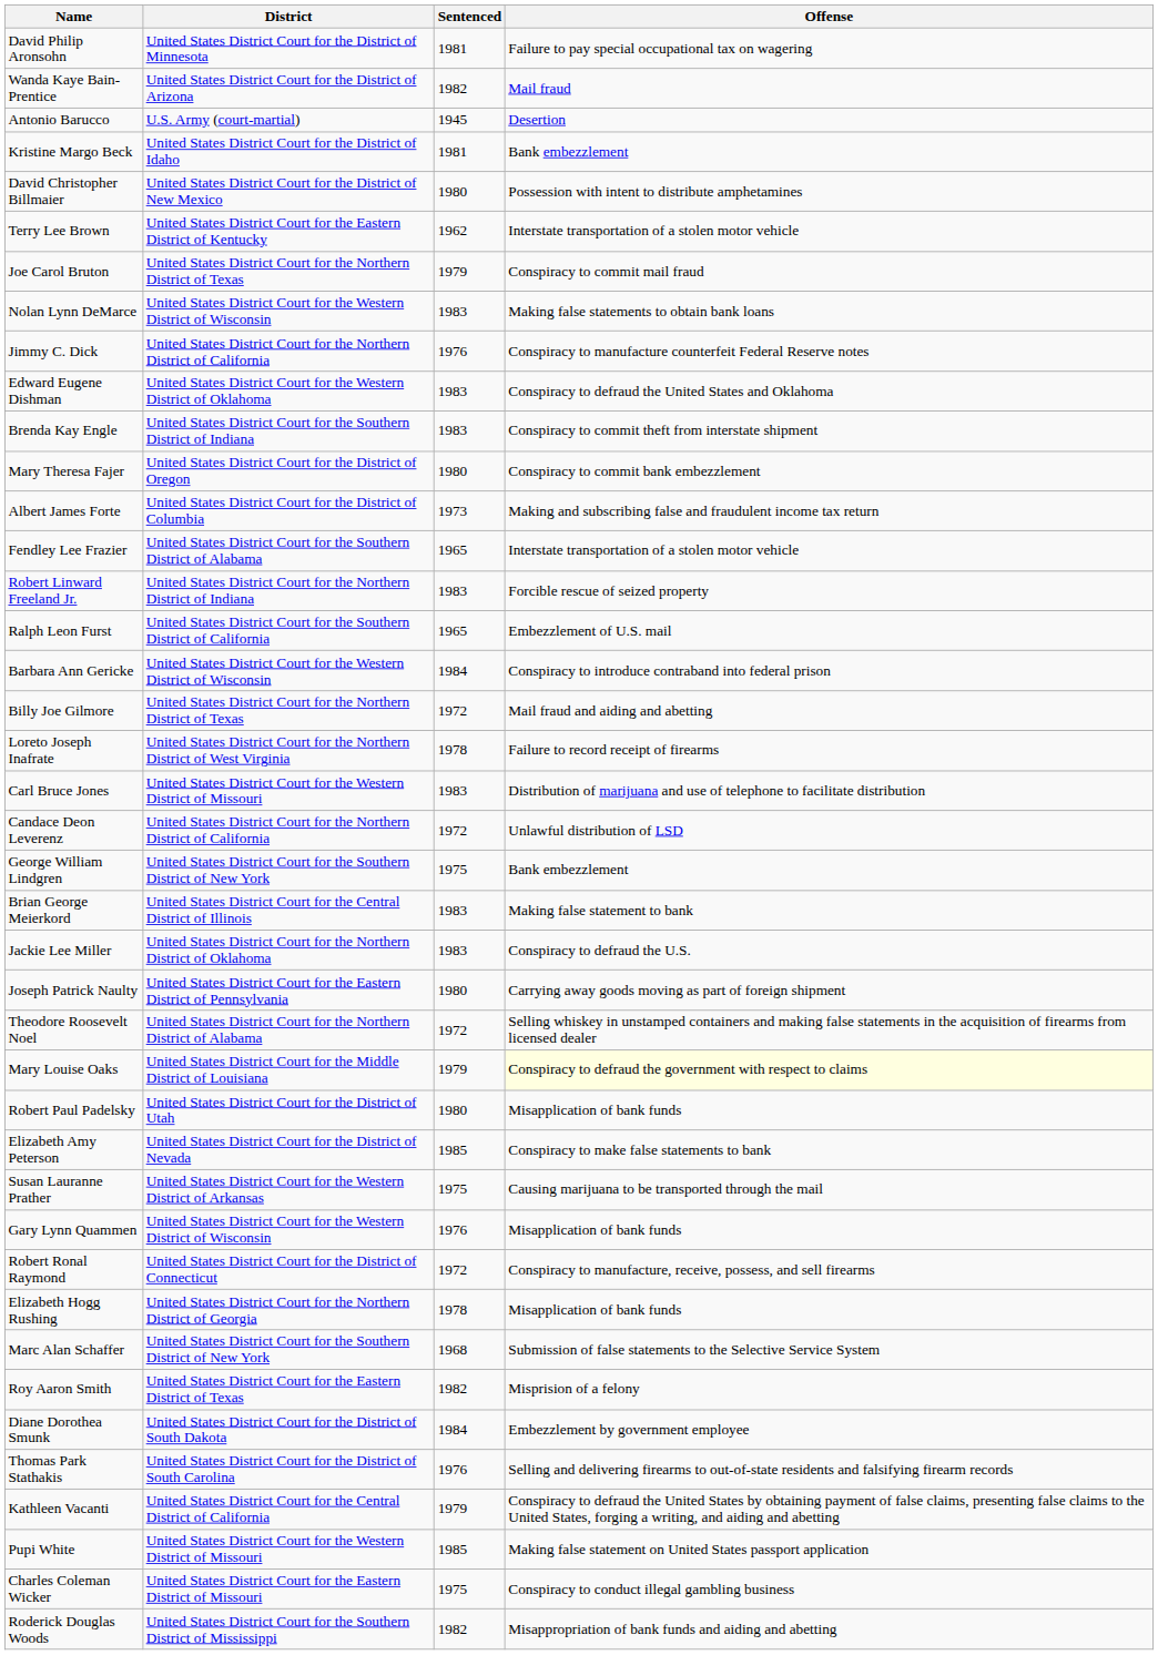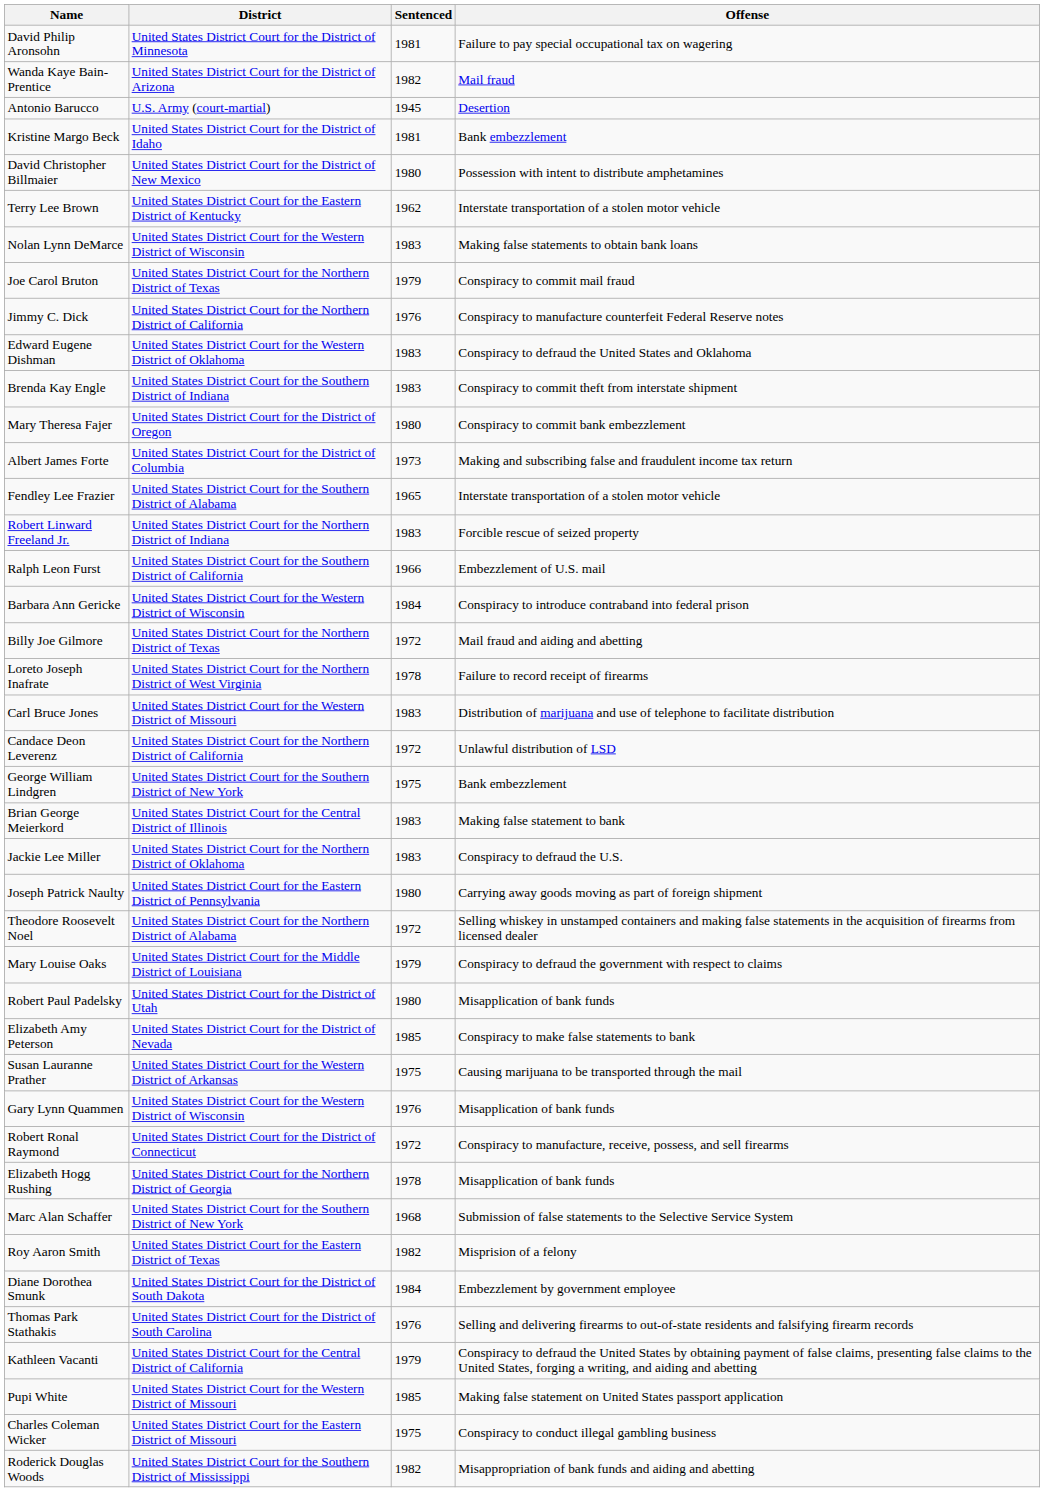rows swapped: Joe Carol Bruton <-> Nolan Lynn DeMarce
Ralph Leon Furst | Sentenced: 1965 -> 1966
Mary Louise Oaks | Offense: lightyellow background -> no background
